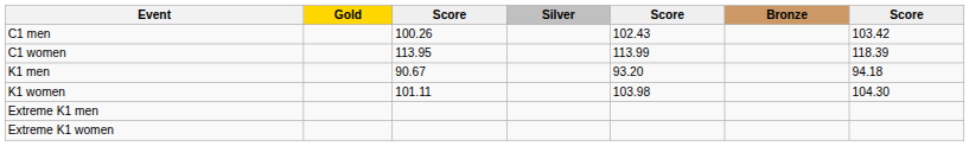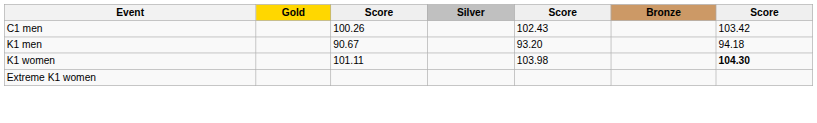- row: C1 women | 113.95 | 113.99 | 118.39
K1 women | column 7: normal -> bold
- row: Extreme K1 men
